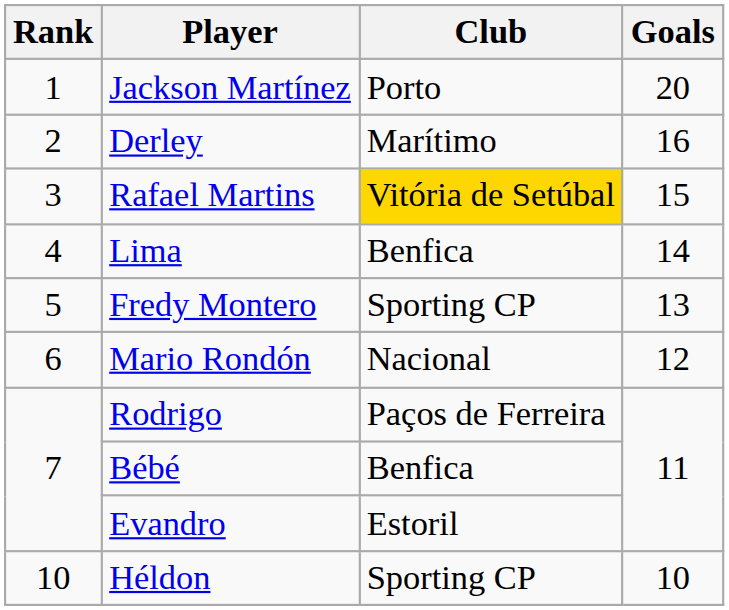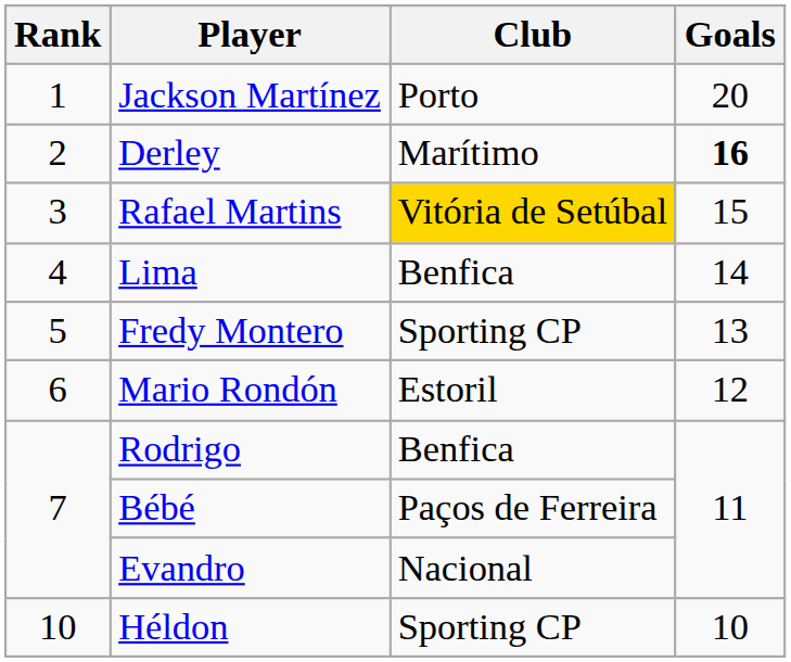Derley | Goals: normal -> bold
Mario Rondón | Club: Nacional -> Estoril
Rodrigo | Club: Paços de Ferreira -> Benfica
Bébé | Club: Benfica -> Paços de Ferreira
Evandro | Club: Estoril -> Nacional
